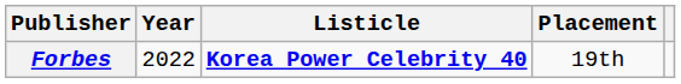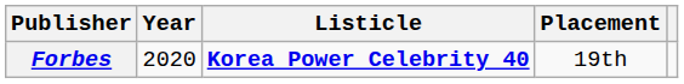Forbes | Year: 2022 -> 2020
